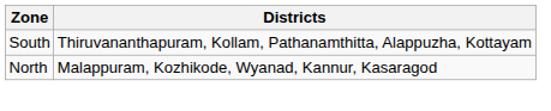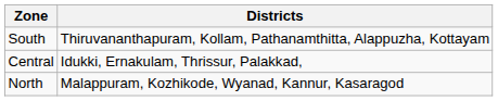+ row: Central | Idukki, Ernakulam, Thrissur, Palakkad,
